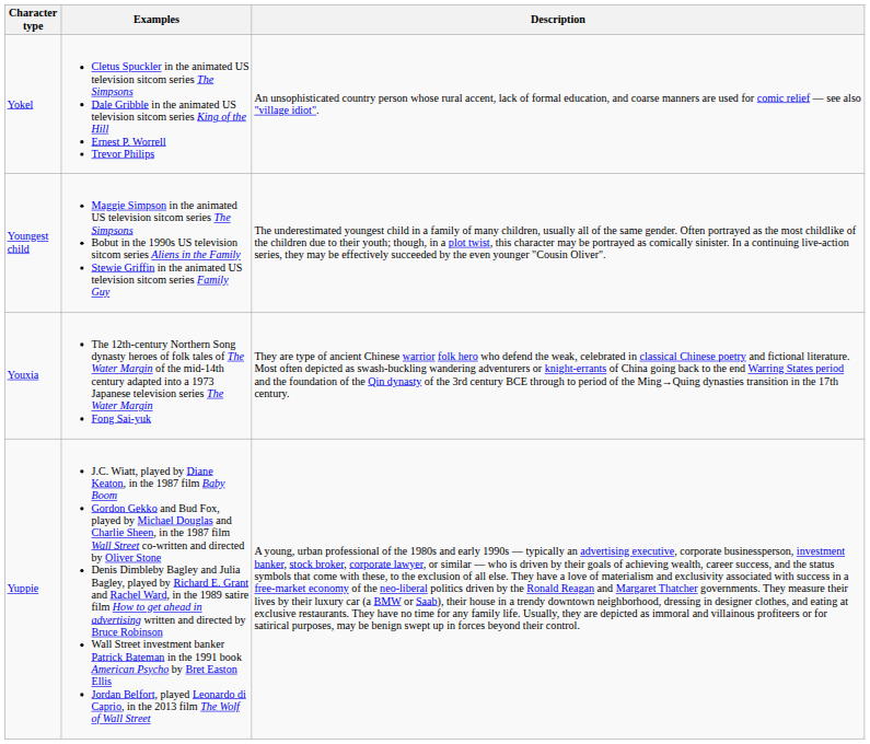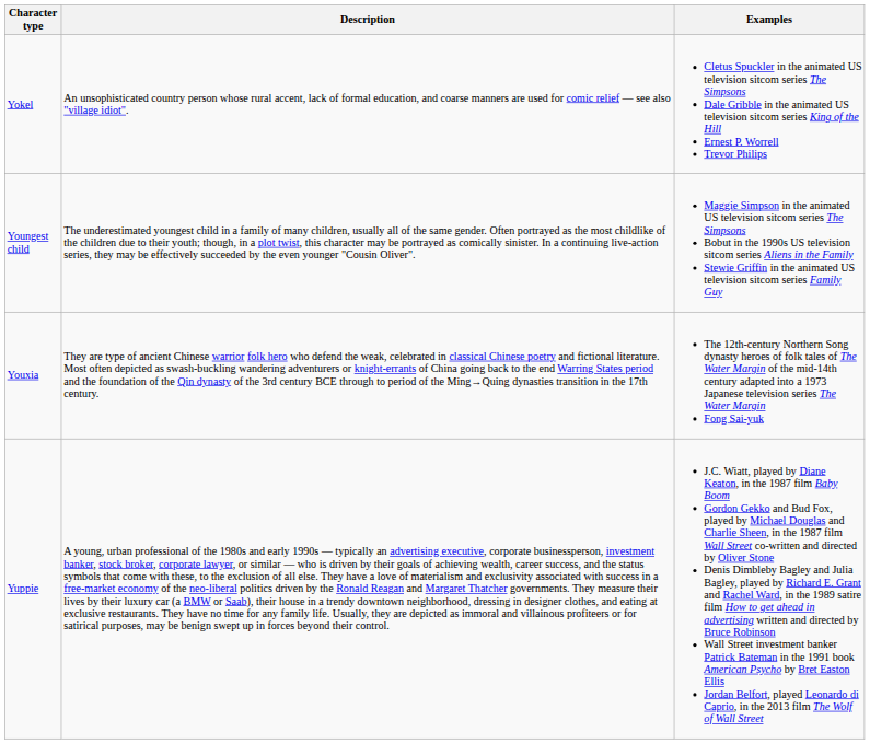columns swapped: Description <-> Examples
